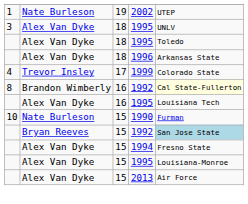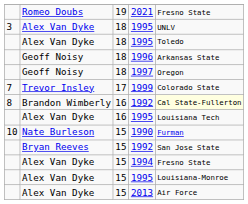- row: 1 | Nate Burleson | 19 | 2002 | UTEP
+ row: Romeo Doubs | 19 | 2021 | Fresno State
1996 | column 2: Alex Van Dyke -> Geoff Noisy
+ row: Geoff Noisy | 18 | 1997 | Oregon
1999 | column 1: 4 -> 7
15 / 1992 | column 5: lightblue background -> no background
